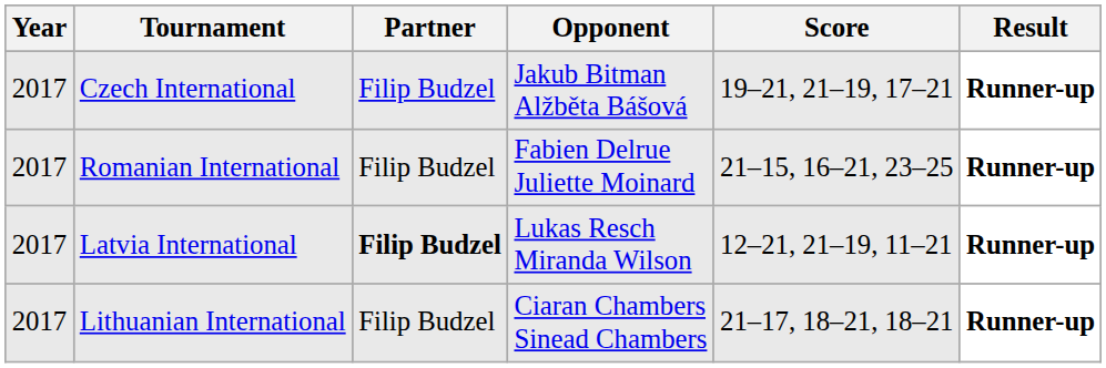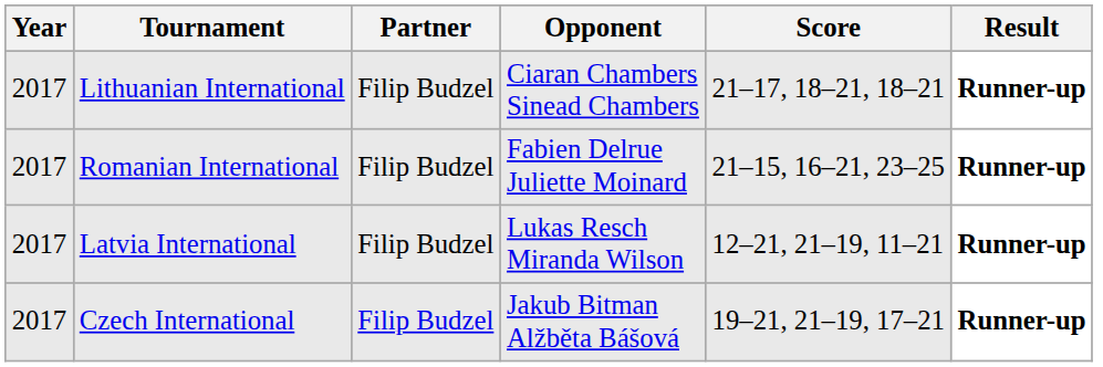rows swapped: Czech International <-> Lithuanian International
Latvia International | Partner: bold -> normal
